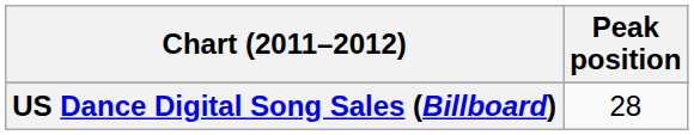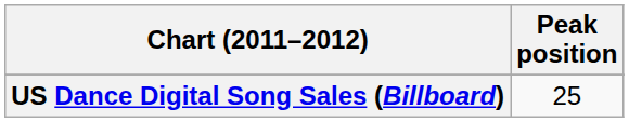US Dance Digital Song Sales (Billboard) | Peak position: 28 -> 25
